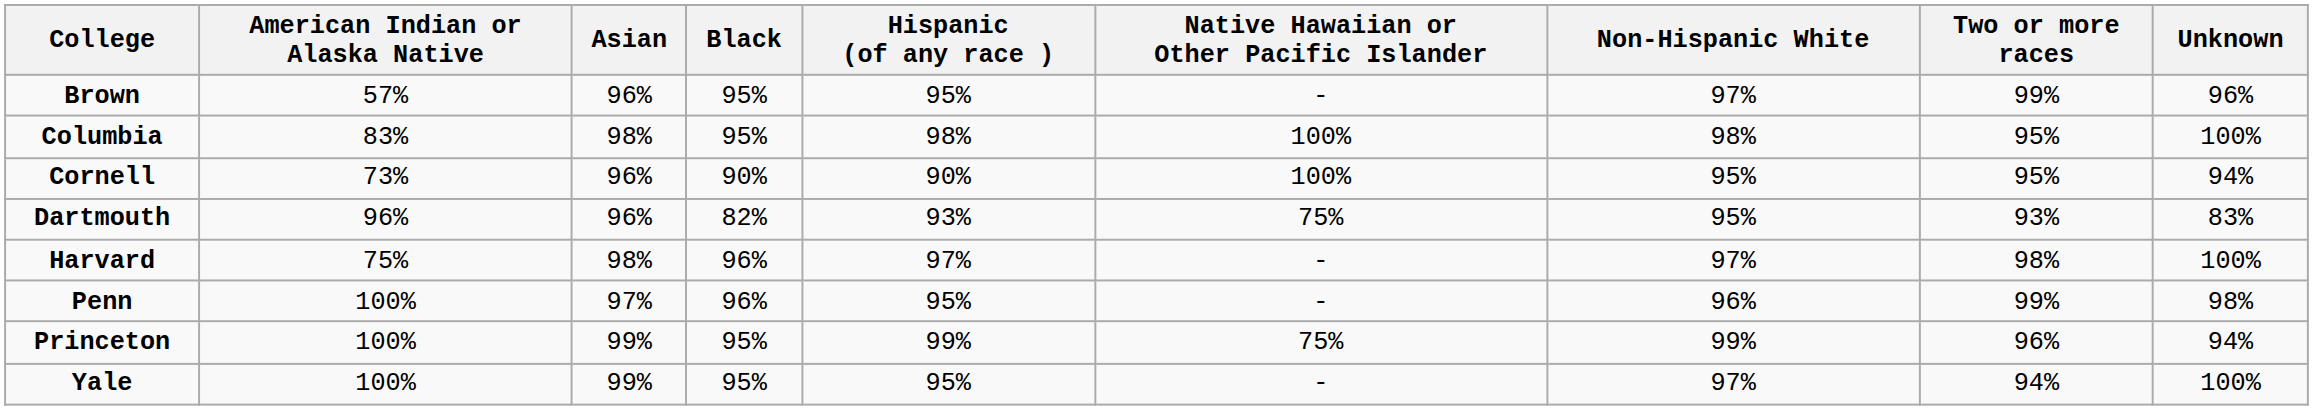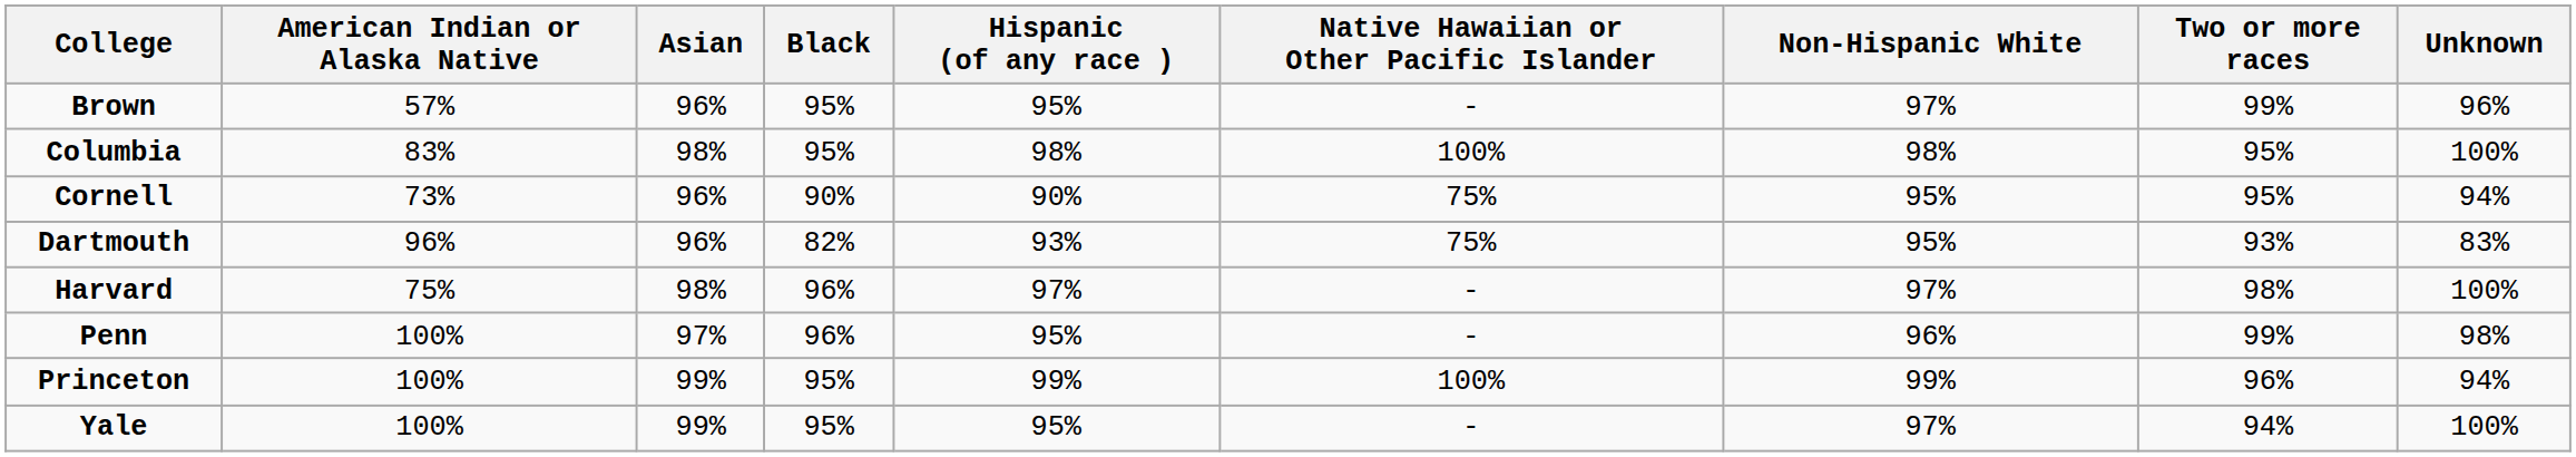Cornell | Native Hawaiian or Other Pacific Islander: 100% -> 75%
Princeton | Native Hawaiian or Other Pacific Islander: 75% -> 100%
